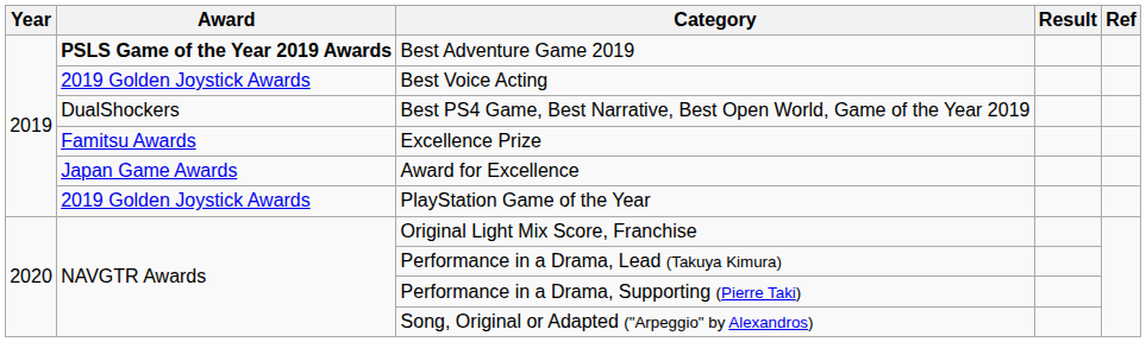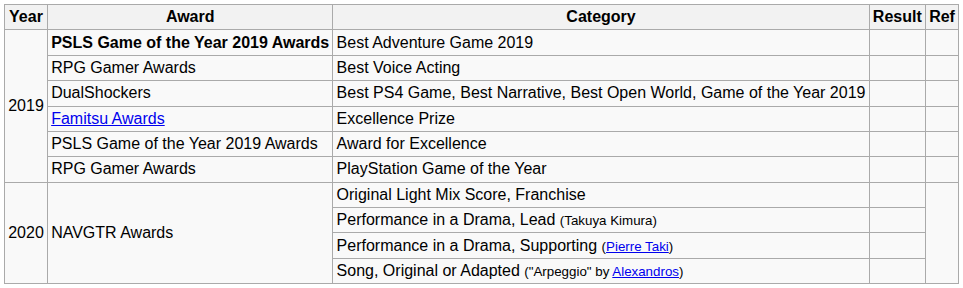Best Voice Acting | Award: 2019 Golden Joystick Awards -> RPG Gamer Awards
Award for Excellence | Award: Japan Game Awards -> PSLS Game of the Year 2019 Awards
PlayStation Game of the Year | Award: 2019 Golden Joystick Awards -> RPG Gamer Awards
